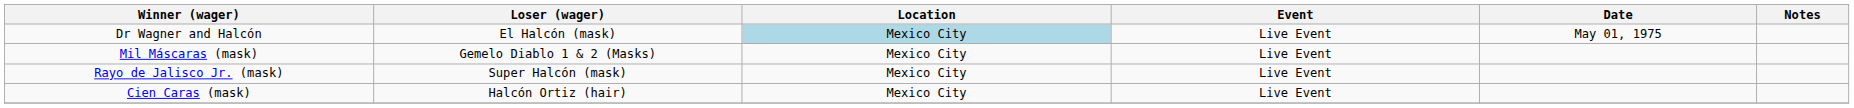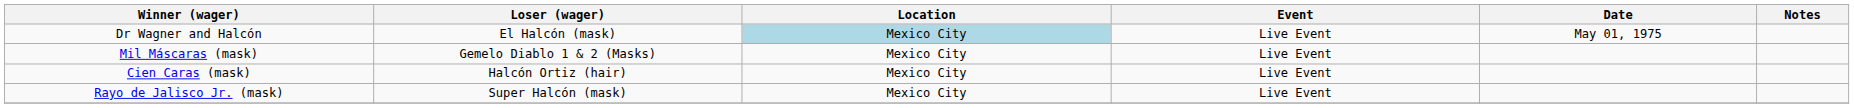rows swapped: Cien Caras (mask) <-> Rayo de Jalisco Jr. (mask)
